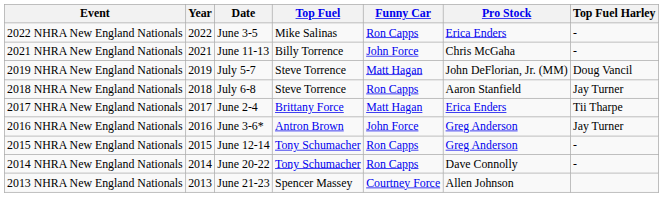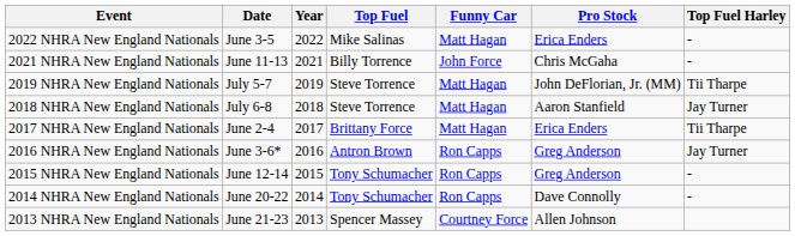columns swapped: Date <-> Year
2022 NHRA New England Nationals | Funny Car: Ron Capps -> Matt Hagan
2019 NHRA New England Nationals | Top Fuel Harley: Doug Vancil -> Tii Tharpe
2018 NHRA New England Nationals | Funny Car: Ron Capps -> Matt Hagan
2016 NHRA New England Nationals | Funny Car: John Force -> Ron Capps
